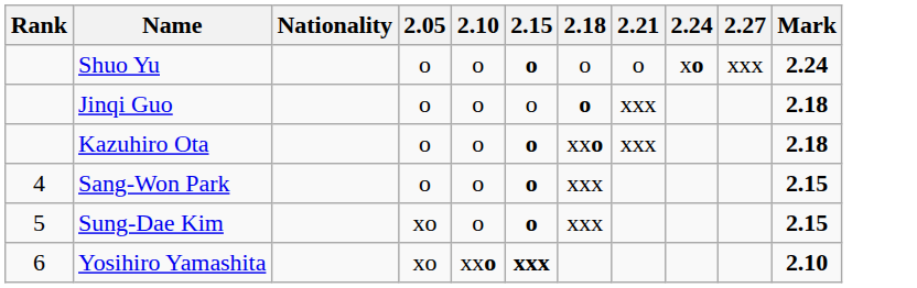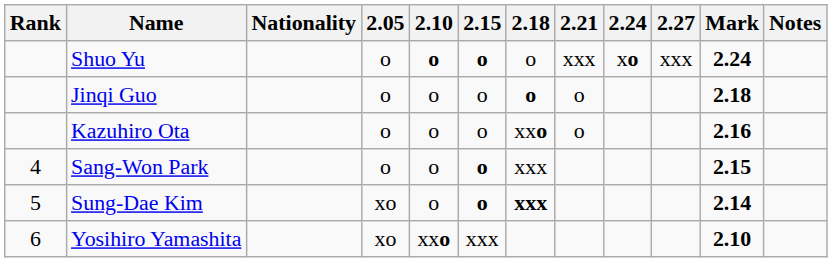+ column: Notes
Shuo Yu | 2.10: normal -> bold
Shuo Yu | 2.21: o -> xxx
Jinqi Guo | 2.21: xxx -> o
Kazuhiro Ota | 2.15: bold -> normal
Kazuhiro Ota | 2.21: xxx -> o
Kazuhiro Ota | Mark: 2.18 -> 2.16
Sung-Dae Kim | 2.18: normal -> bold
Sung-Dae Kim | Mark: 2.15 -> 2.14
Yosihiro Yamashita | 2.15: bold -> normal
